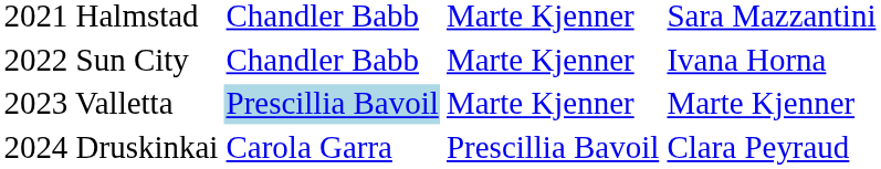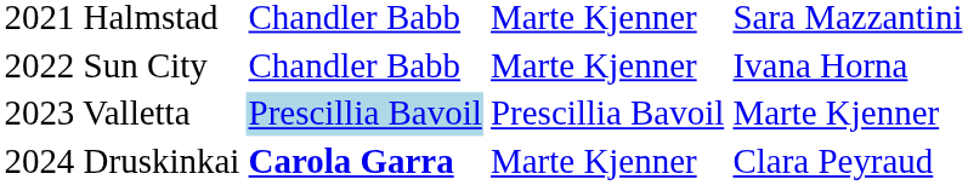2023 Valletta | column 3: Marte Kjenner -> Prescillia Bavoil
2024 Druskinkai | column 2: normal -> bold
2024 Druskinkai | column 3: Prescillia Bavoil -> Marte Kjenner
